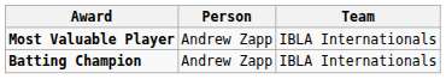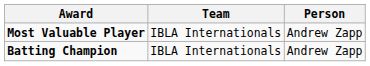columns swapped: Person <-> Team
